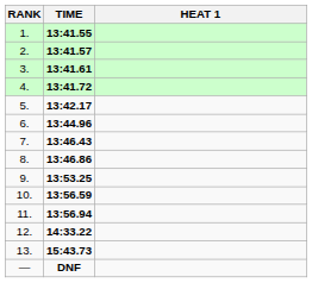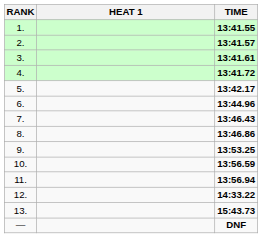columns swapped: HEAT 1 <-> TIME
